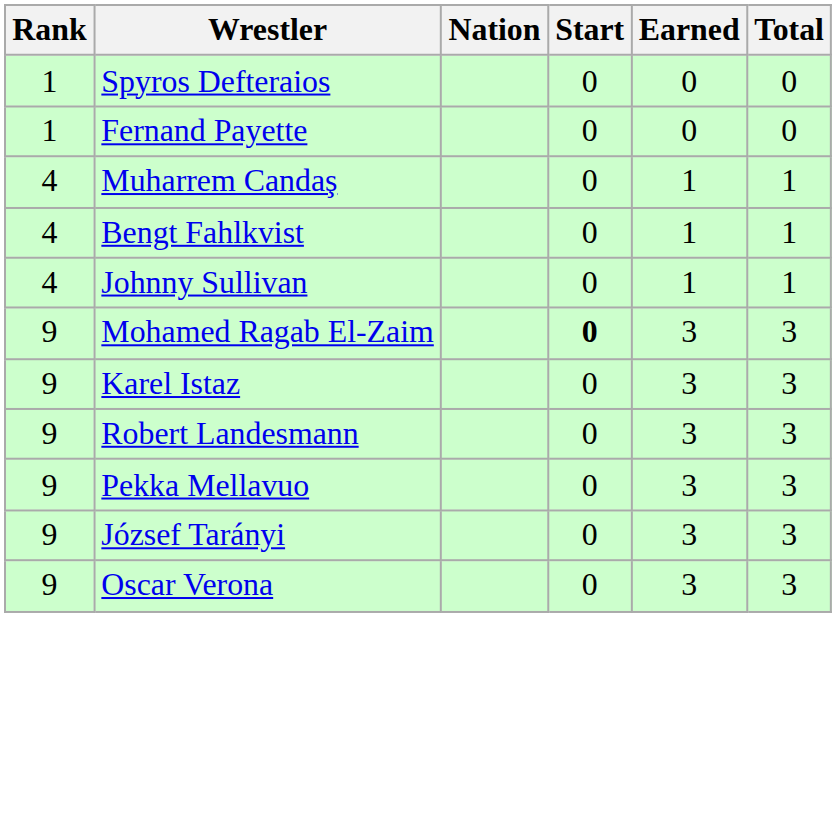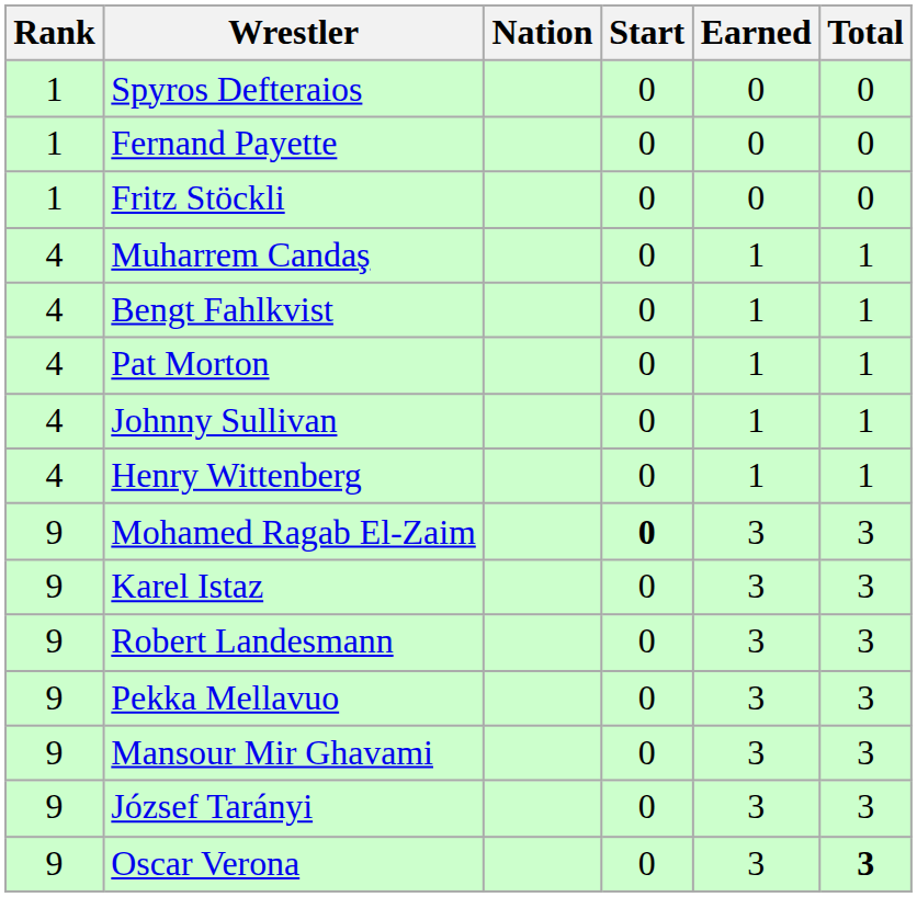+ row: 1 | Fritz Stöckli | 0 | 0 | 0
+ row: 4 | Pat Morton | 0 | 1 | 1
+ row: 4 | Henry Wittenberg | 0 | 1 | 1
+ row: 9 | Mansour Mir Ghavami | 0 | 3 | 3
Oscar Verona | Total: normal -> bold
